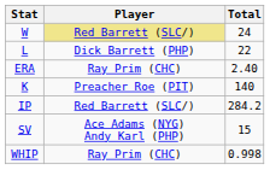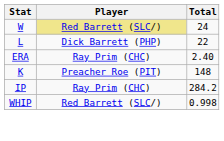K | Total: 140 -> 148
IP | Player: Red Barrett (SLC/) -> Ray Prim (CHC)
- row: SV | Ace Adams (NYG) Andy Karl (PHP) | 15
WHIP | Player: Ray Prim (CHC) -> Red Barrett (SLC/)
